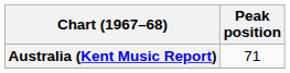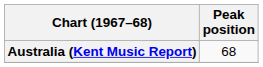Australia (Kent Music Report) | Peak position: 71 -> 68
